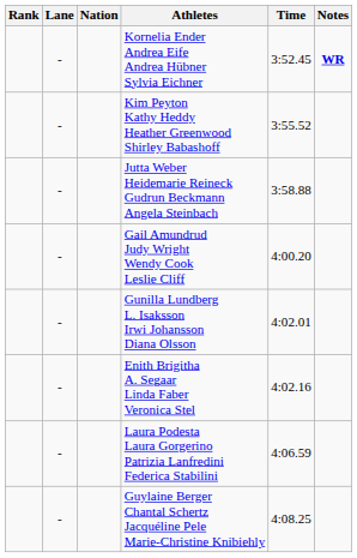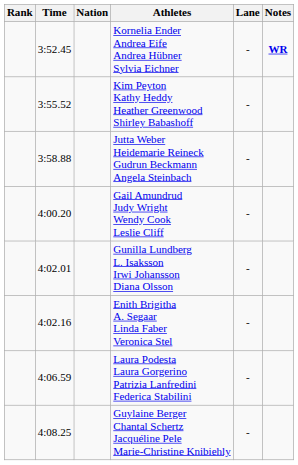columns swapped: Lane <-> Time
